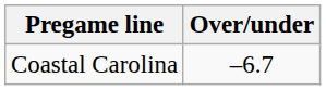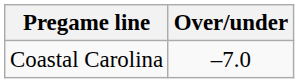Coastal Carolina | Over/under: –6.7 -> –7.0
